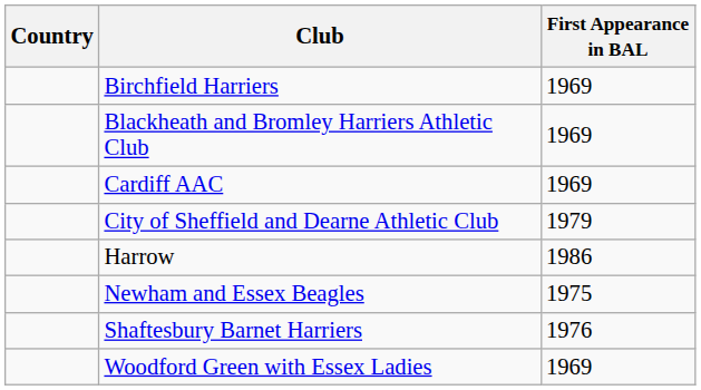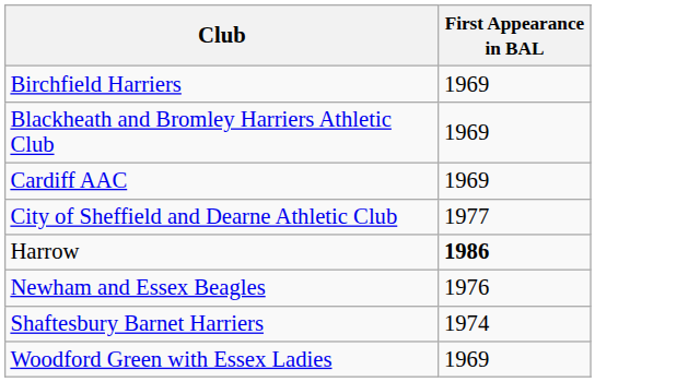- column: Country
City of Sheffield and Dearne Athletic Club | First Appearance in BAL: 1979 -> 1977
Harrow | First Appearance in BAL: normal -> bold
Newham and Essex Beagles | First Appearance in BAL: 1975 -> 1976
Shaftesbury Barnet Harriers | First Appearance in BAL: 1976 -> 1974
